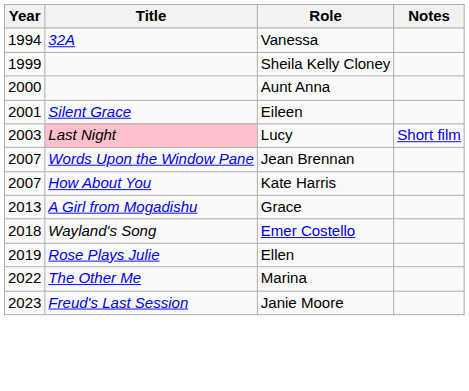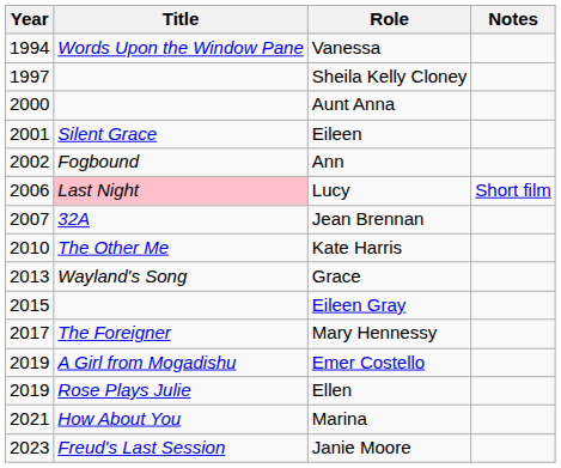Vanessa | Title: 32A -> Words Upon the Window Pane
Sheila Kelly Cloney | Year: 1999 -> 1997
+ row: 2002 | Fogbound | Ann
Lucy | Year: 2003 -> 2006
Jean Brennan | Title: Words Upon the Window Pane -> 32A
Kate Harris | Year: 2007 -> 2010
Kate Harris | Title: How About You -> The Other Me
Grace | Title: A Girl from Mogadishu -> Wayland's Song
+ row: 2015 | Eileen Gray
+ row: 2017 | The Foreigner | Mary Hennessy
Emer Costello | Year: 2018 -> 2019
Emer Costello | Title: Wayland's Song -> A Girl from Mogadishu
Marina | Year: 2022 -> 2021
Marina | Title: The Other Me -> How About You
